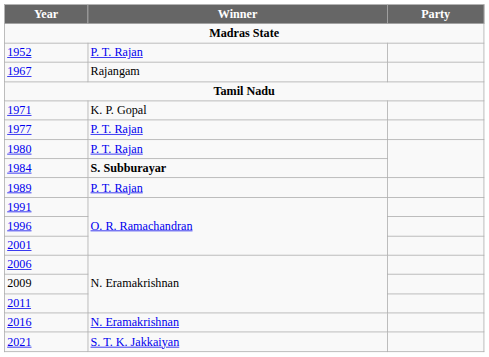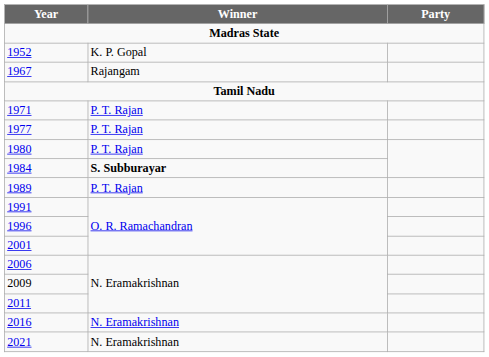1952 | Winner: P. T. Rajan -> K. P. Gopal
1971 | Winner: K. P. Gopal -> P. T. Rajan
2021 | Winner: S. T. K. Jakkaiyan -> N. Eramakrishnan
